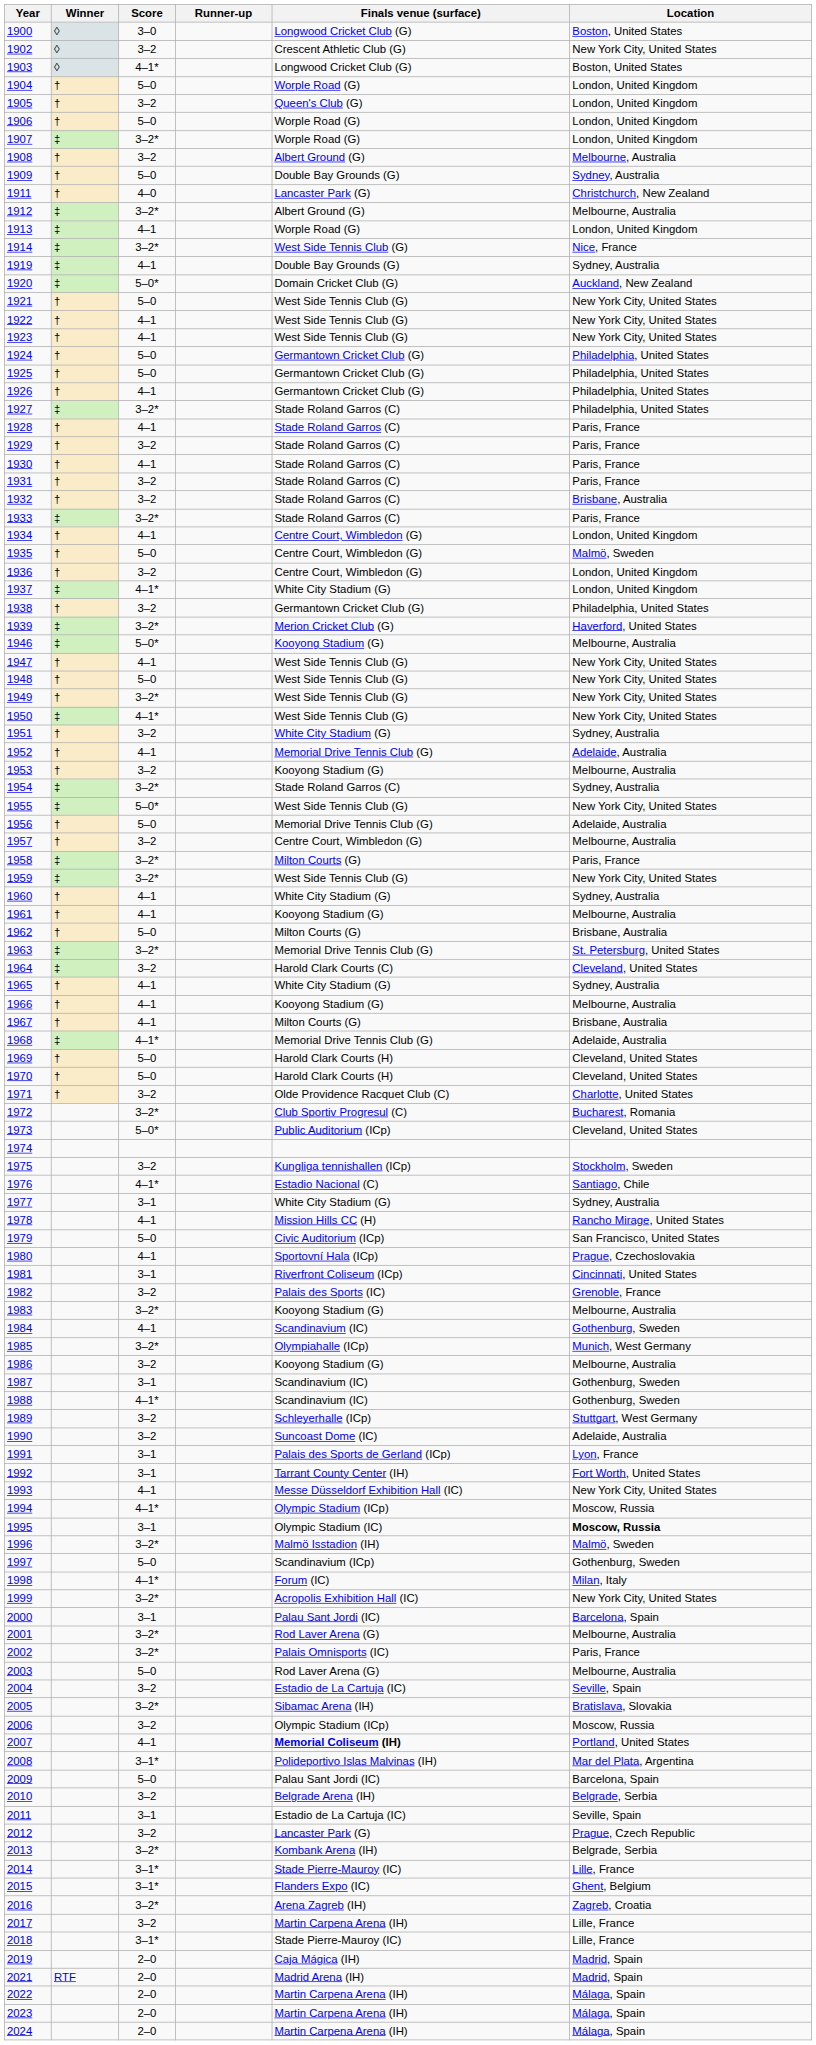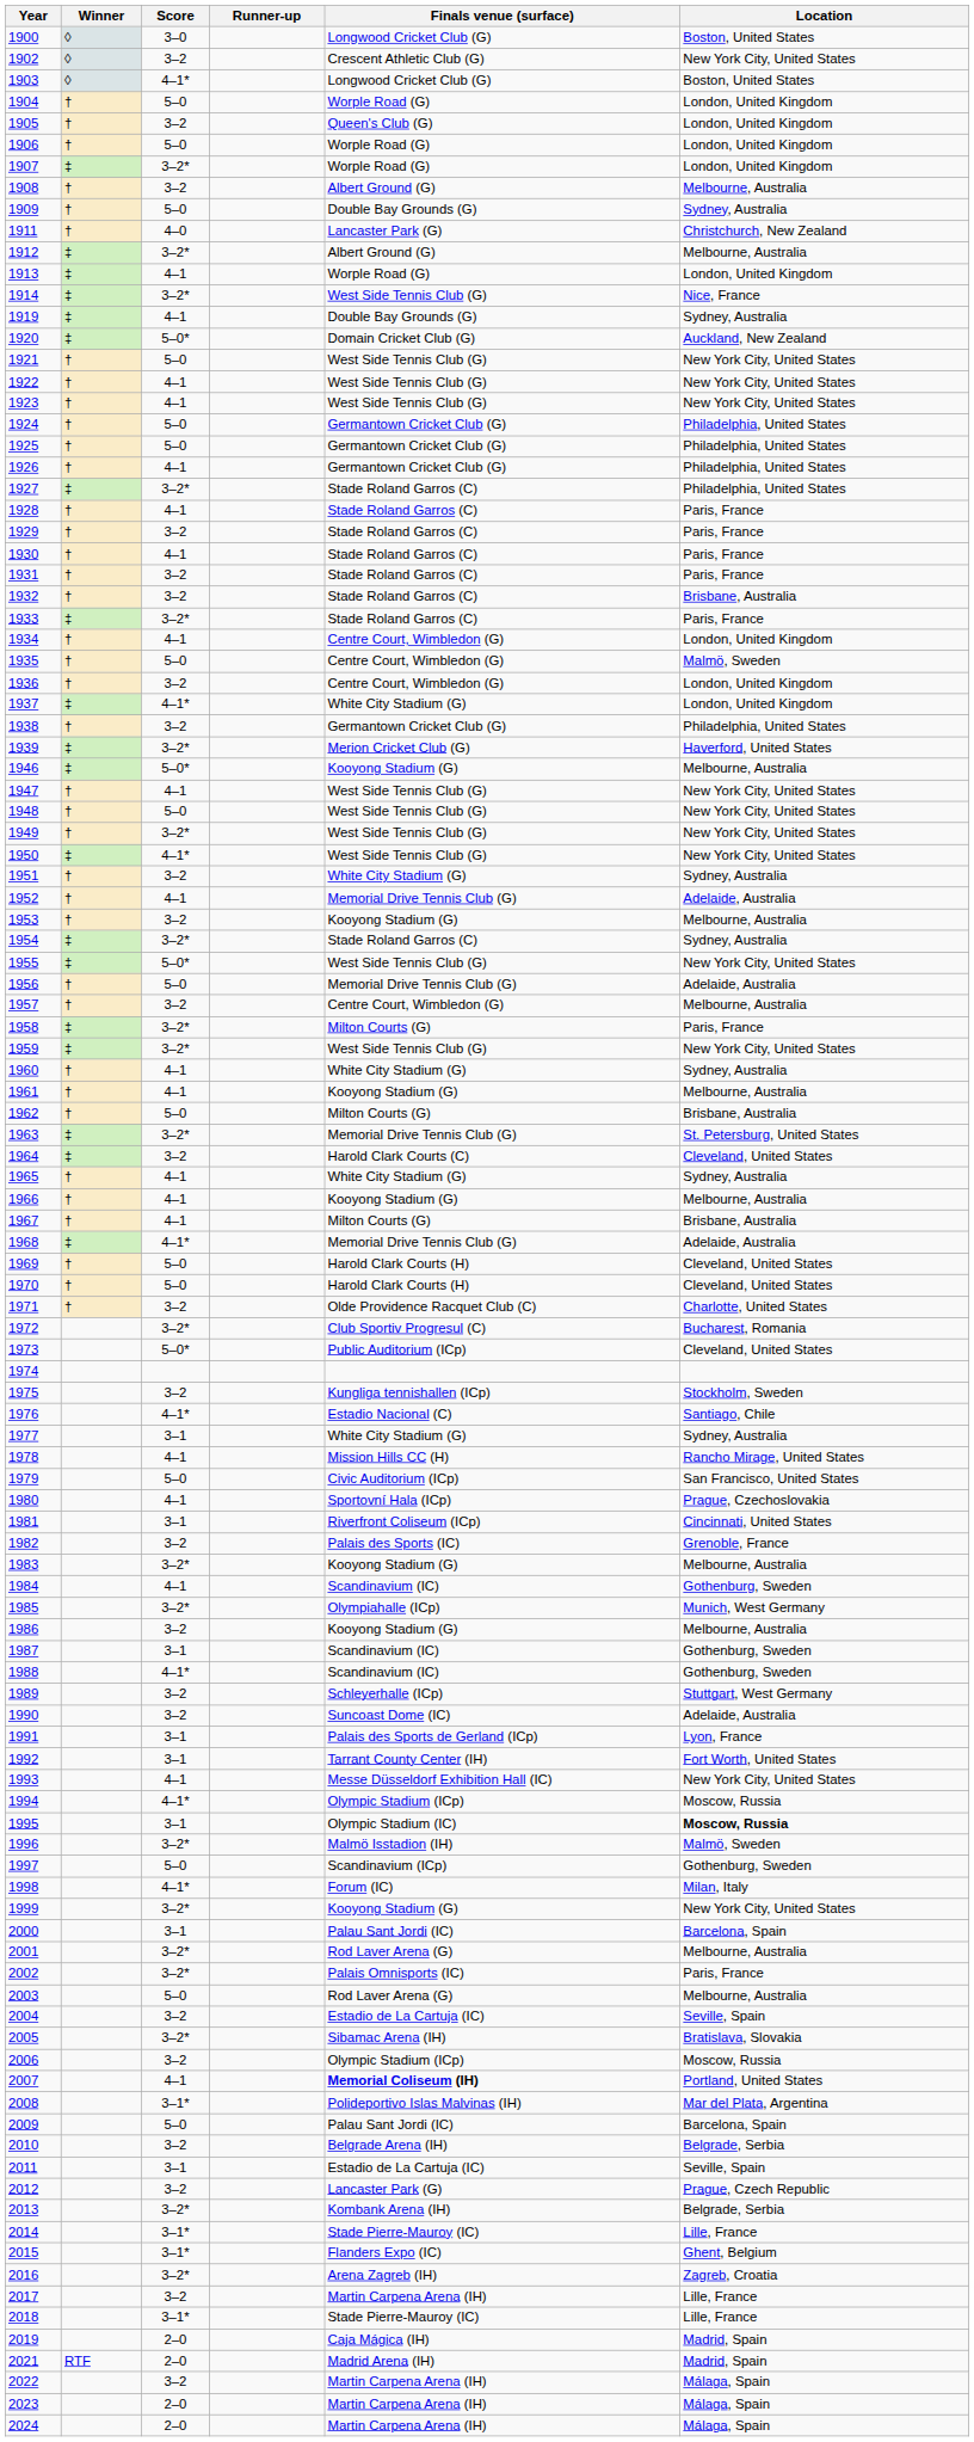1999 | Finals venue (surface): Acropolis Exhibition Hall (IC) -> Kooyong Stadium (G)
2022 | Score: 2–0 -> 3–2
